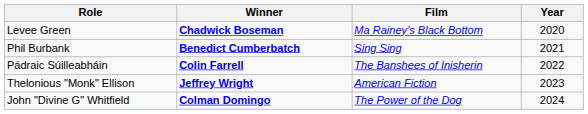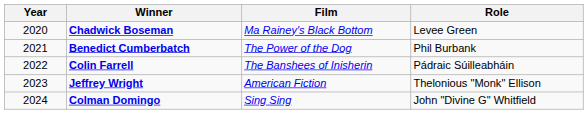columns swapped: Year <-> Role
Benedict Cumberbatch | Film: Sing Sing -> The Power of the Dog
Colman Domingo | Film: The Power of the Dog -> Sing Sing
